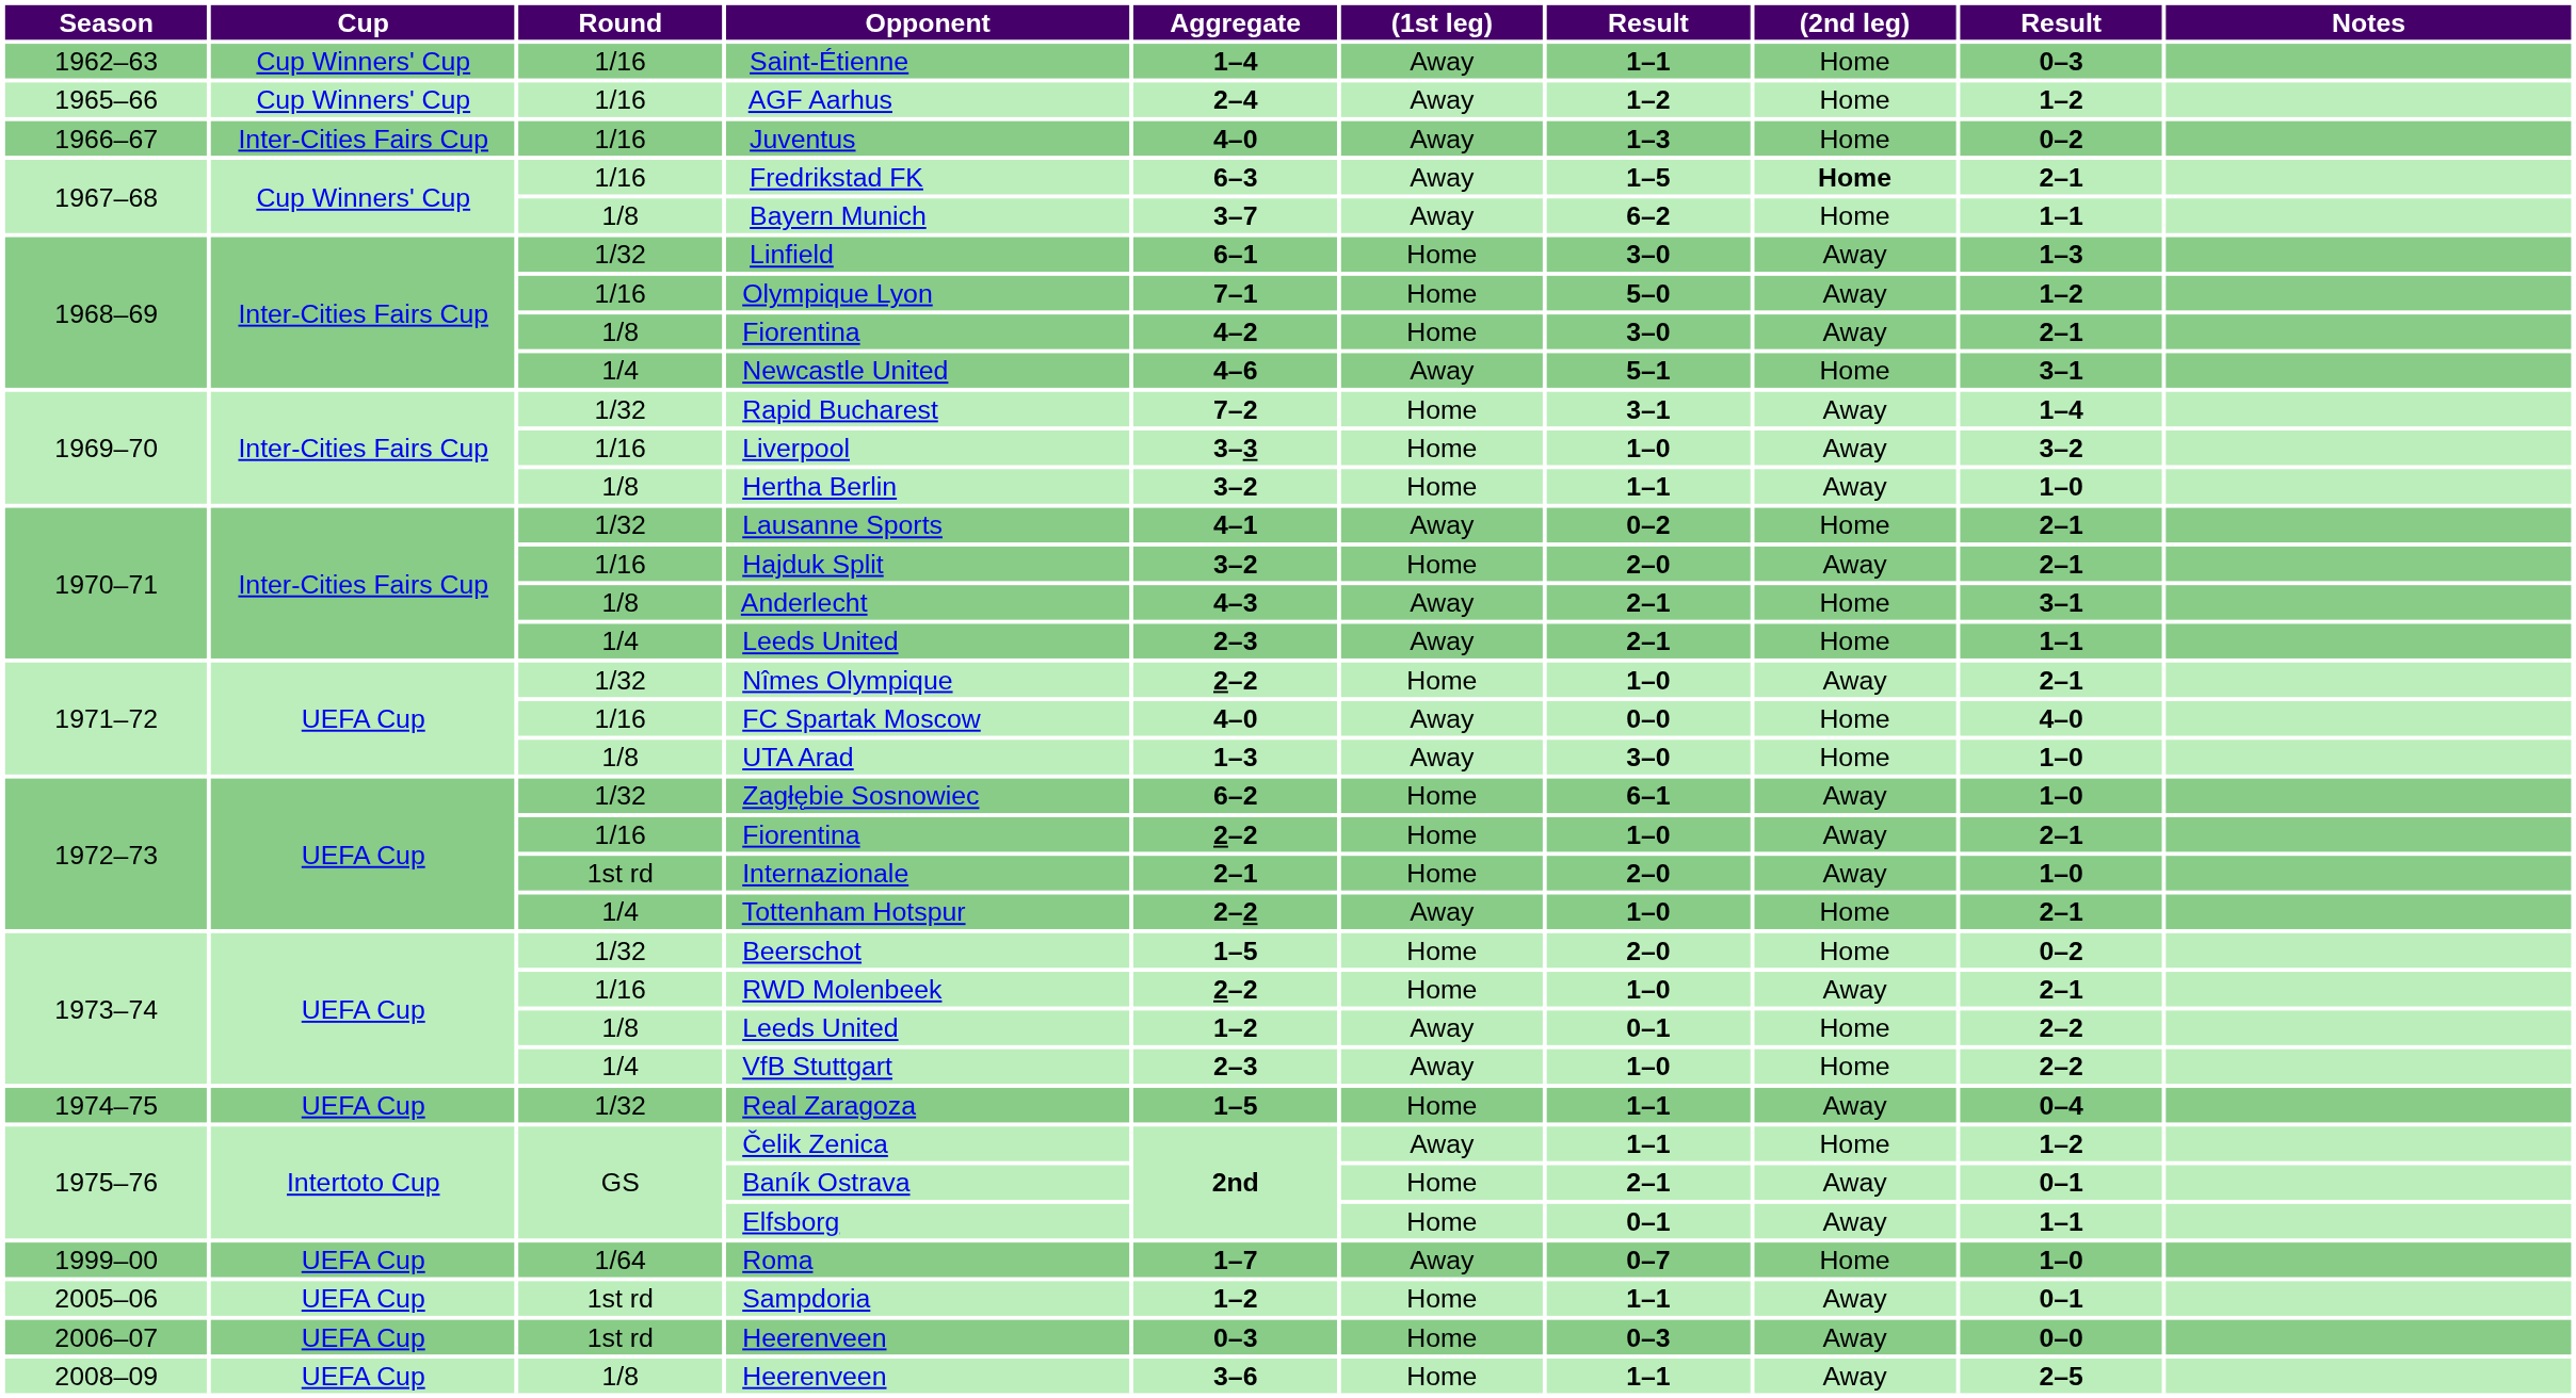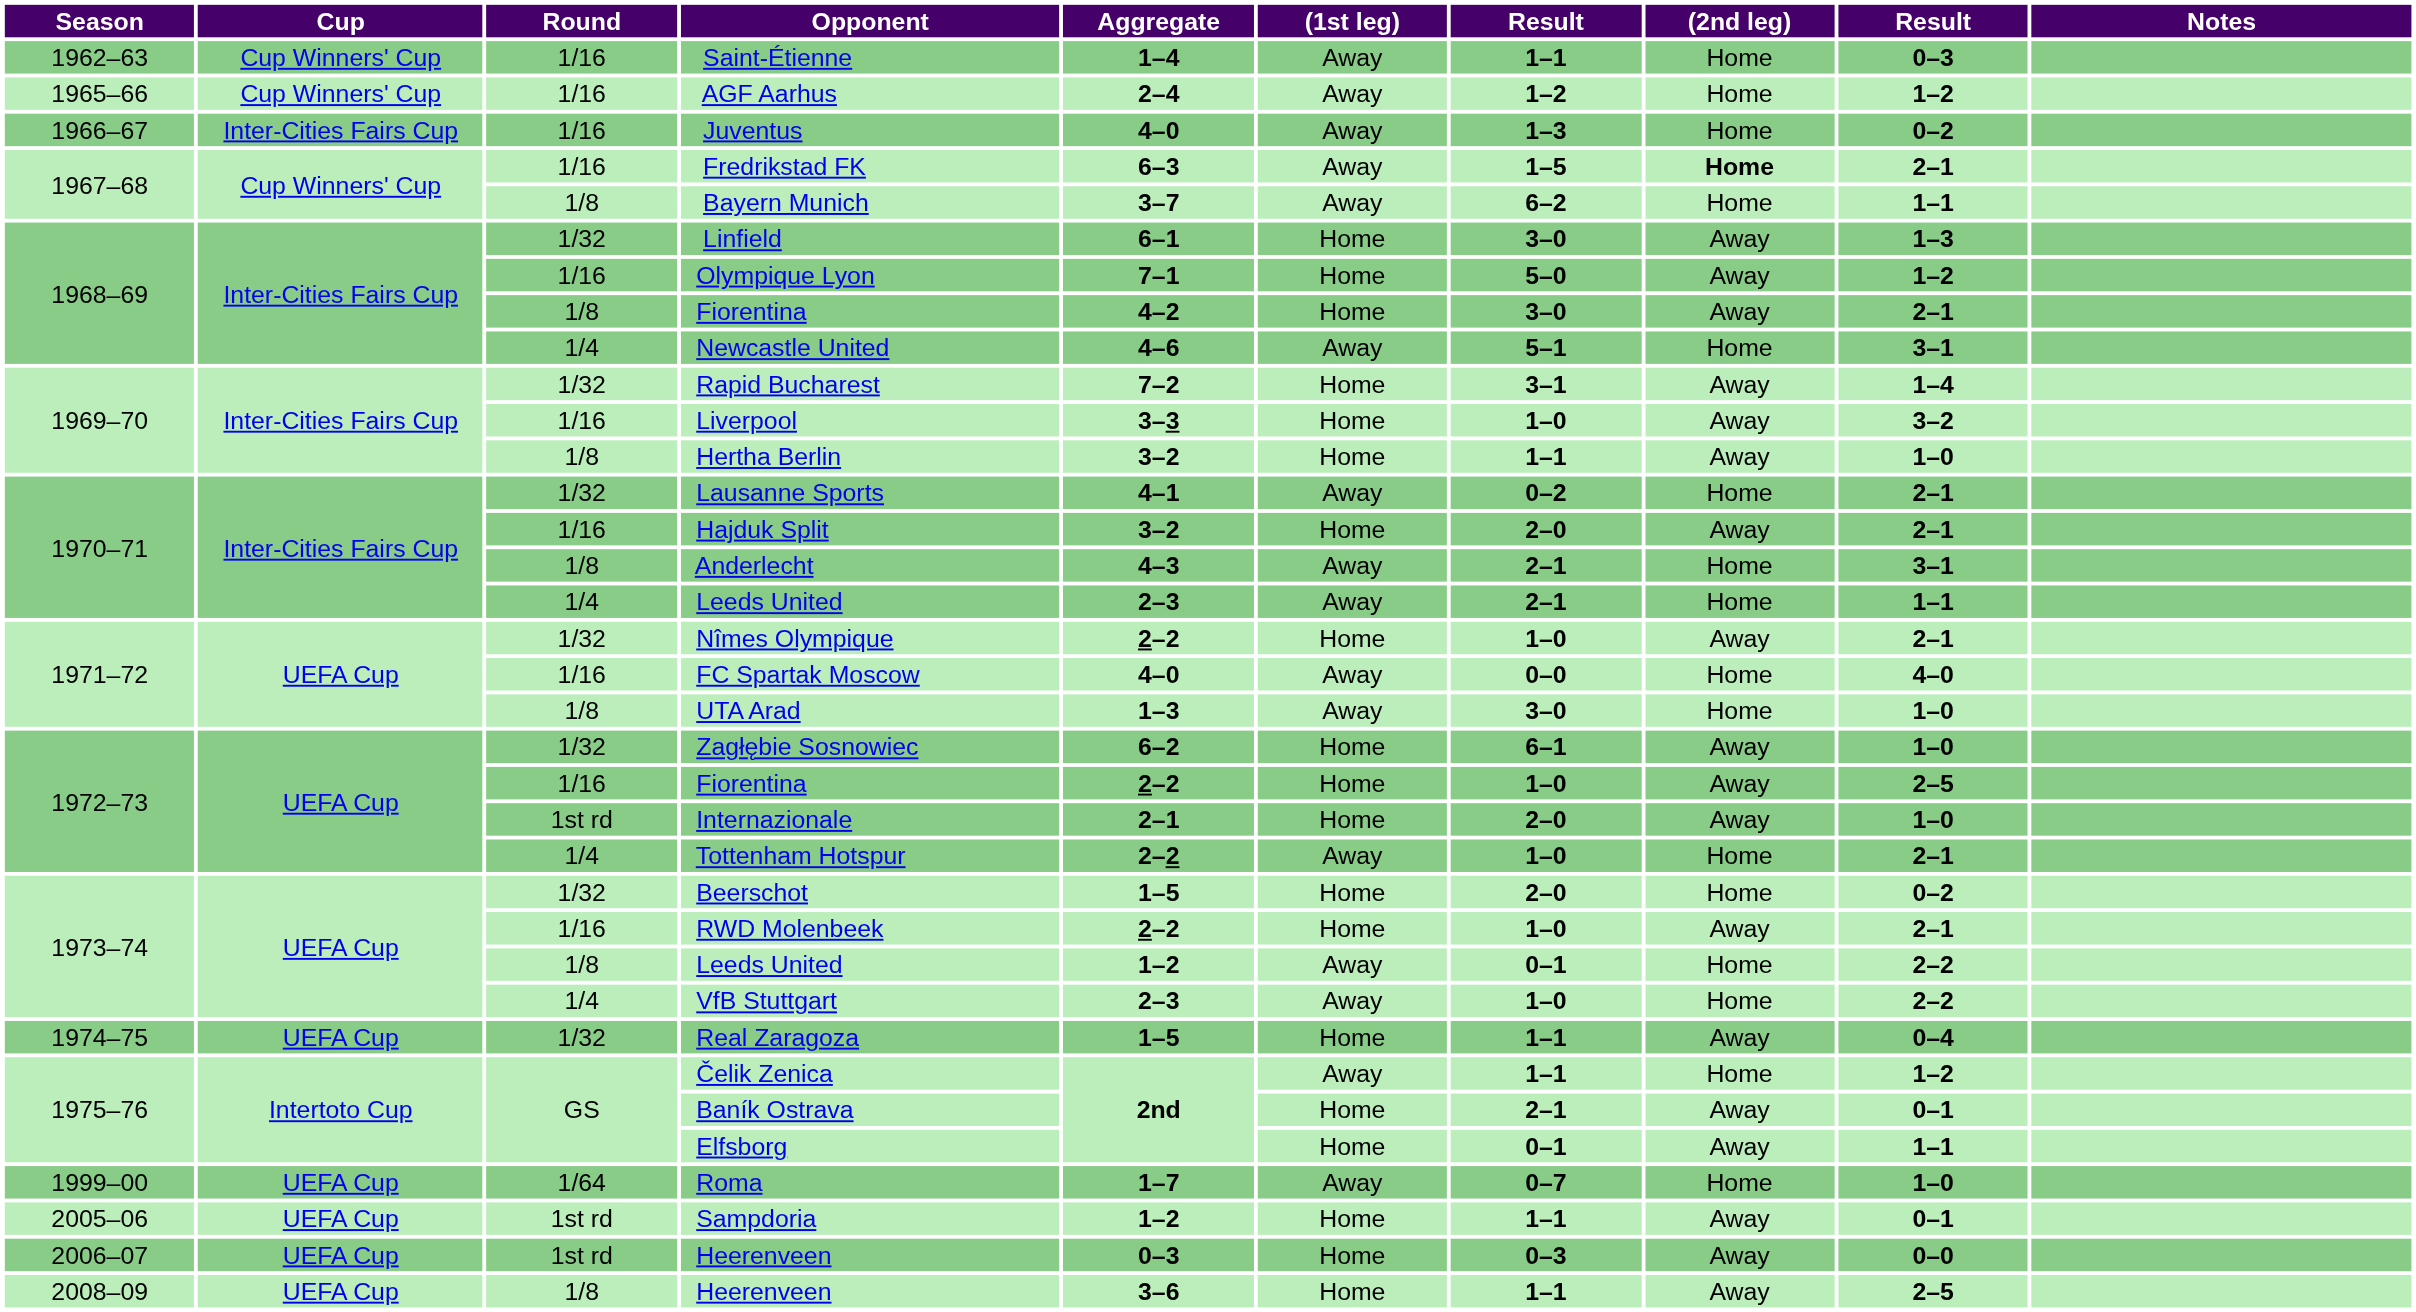1972–73 / Fiorentina | column 9: 2–1 -> 2–5
